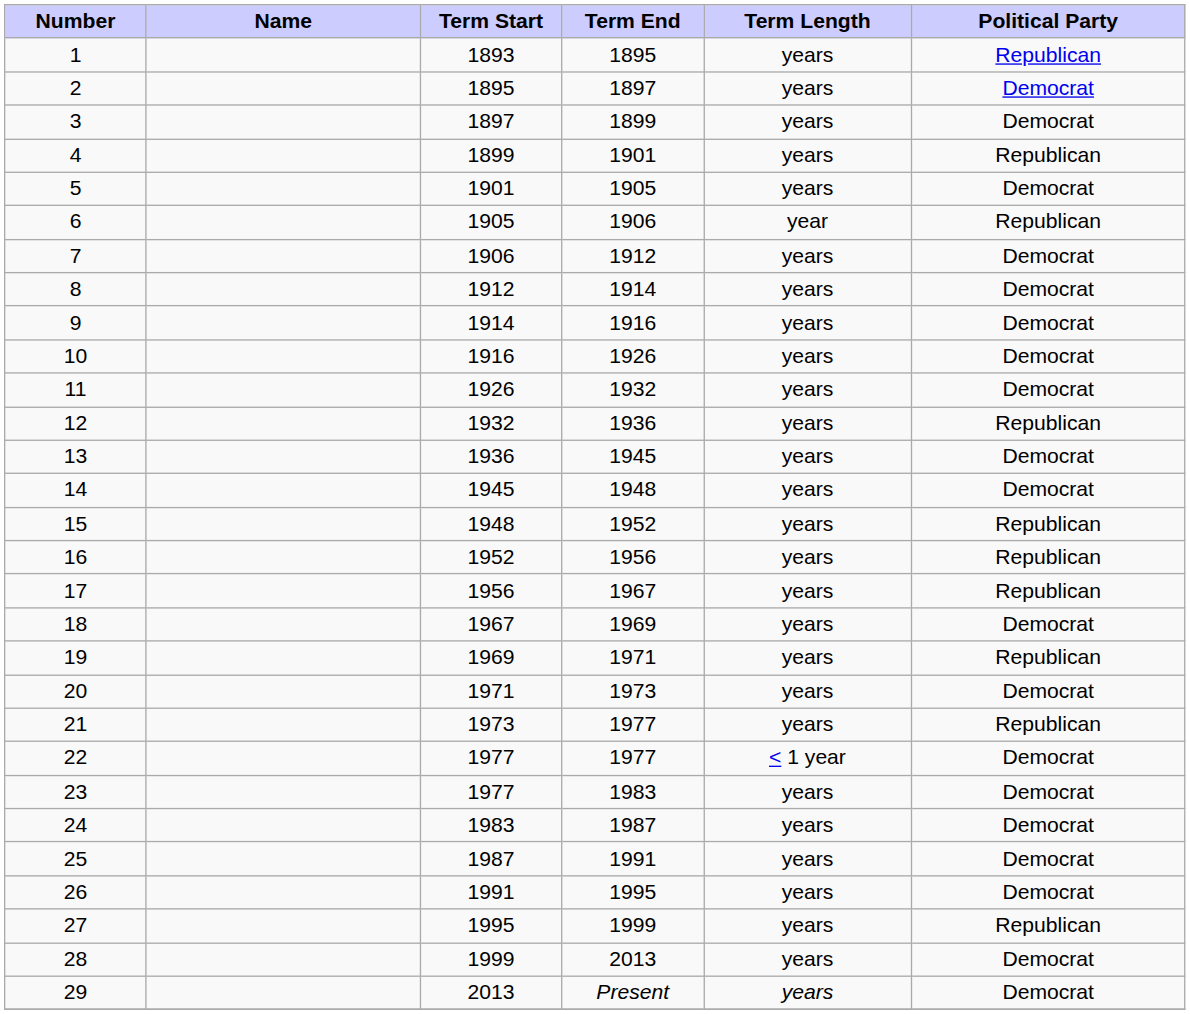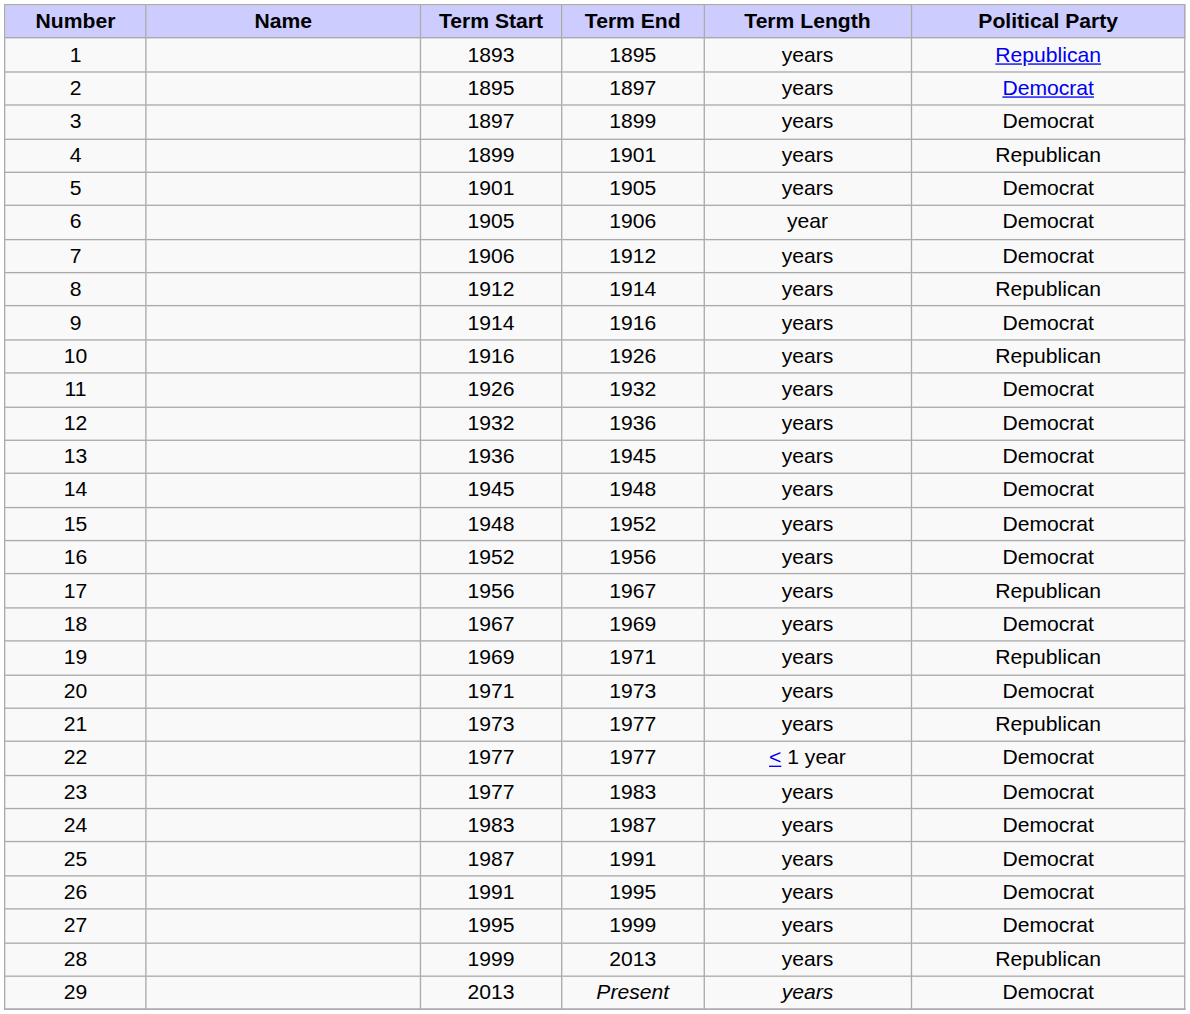6 | Political Party: Republican -> Democrat
8 | Political Party: Democrat -> Republican
10 | Political Party: Democrat -> Republican
12 | Political Party: Republican -> Democrat
15 | Political Party: Republican -> Democrat
16 | Political Party: Republican -> Democrat
27 | Political Party: Republican -> Democrat
28 | Political Party: Democrat -> Republican
